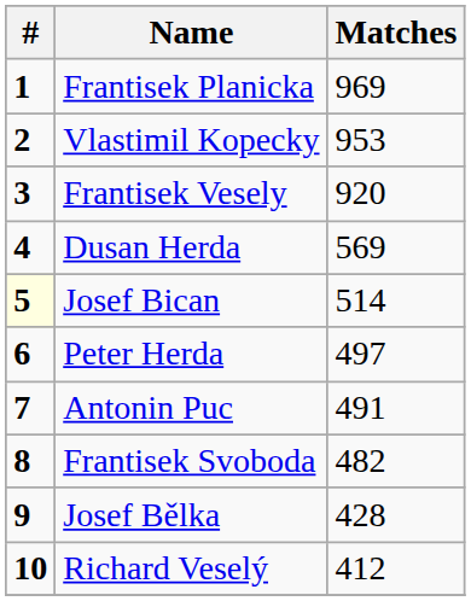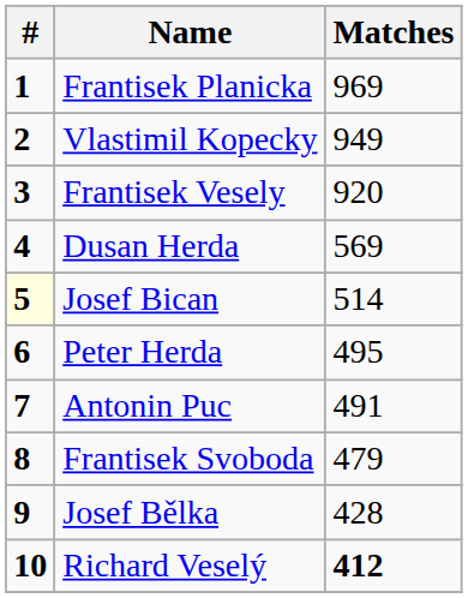Vlastimil Kopecky | Matches: 953 -> 949
Peter Herda | Matches: 497 -> 495
Frantisek Svoboda | Matches: 482 -> 479
Richard Veselý | Matches: normal -> bold
